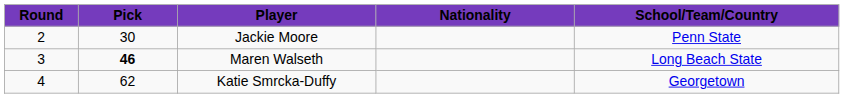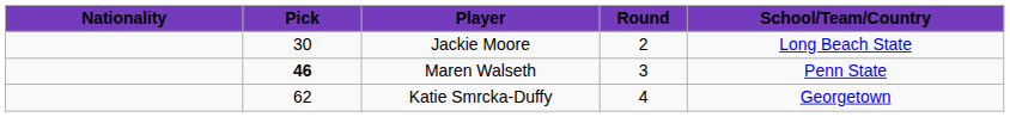columns swapped: Round <-> Nationality
Jackie Moore | School/Team/Country: Penn State -> Long Beach State
Maren Walseth | School/Team/Country: Long Beach State -> Penn State
